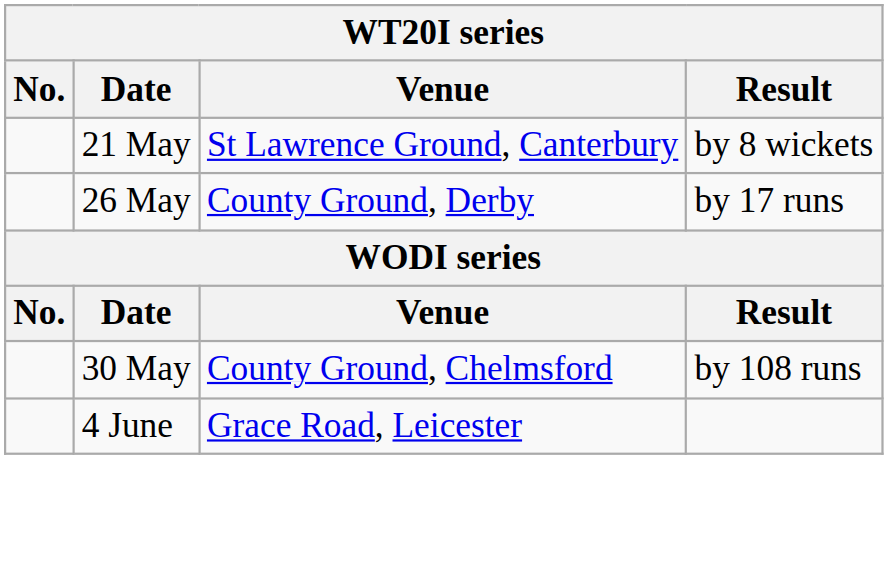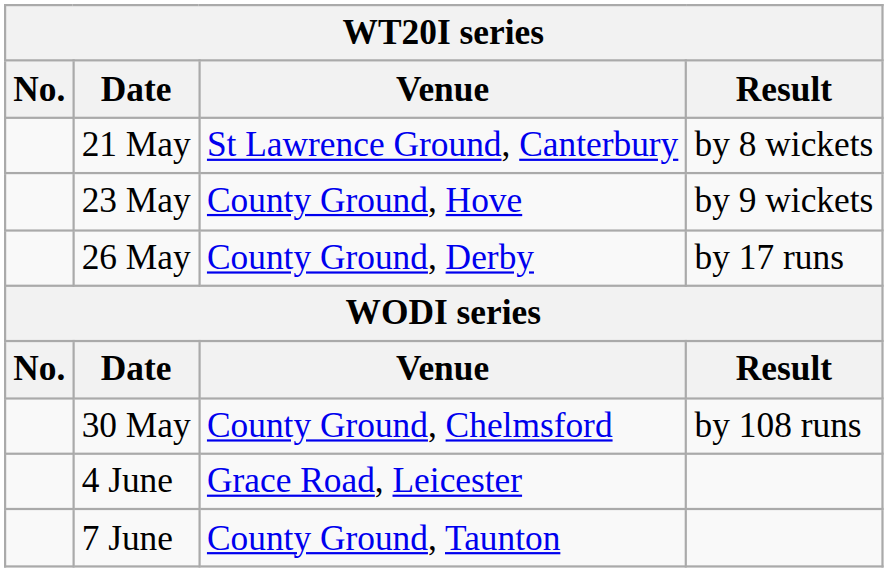+ row: 23 May | County Ground, Hove | by 9 wickets
+ row: 7 June | County Ground, Taunton
